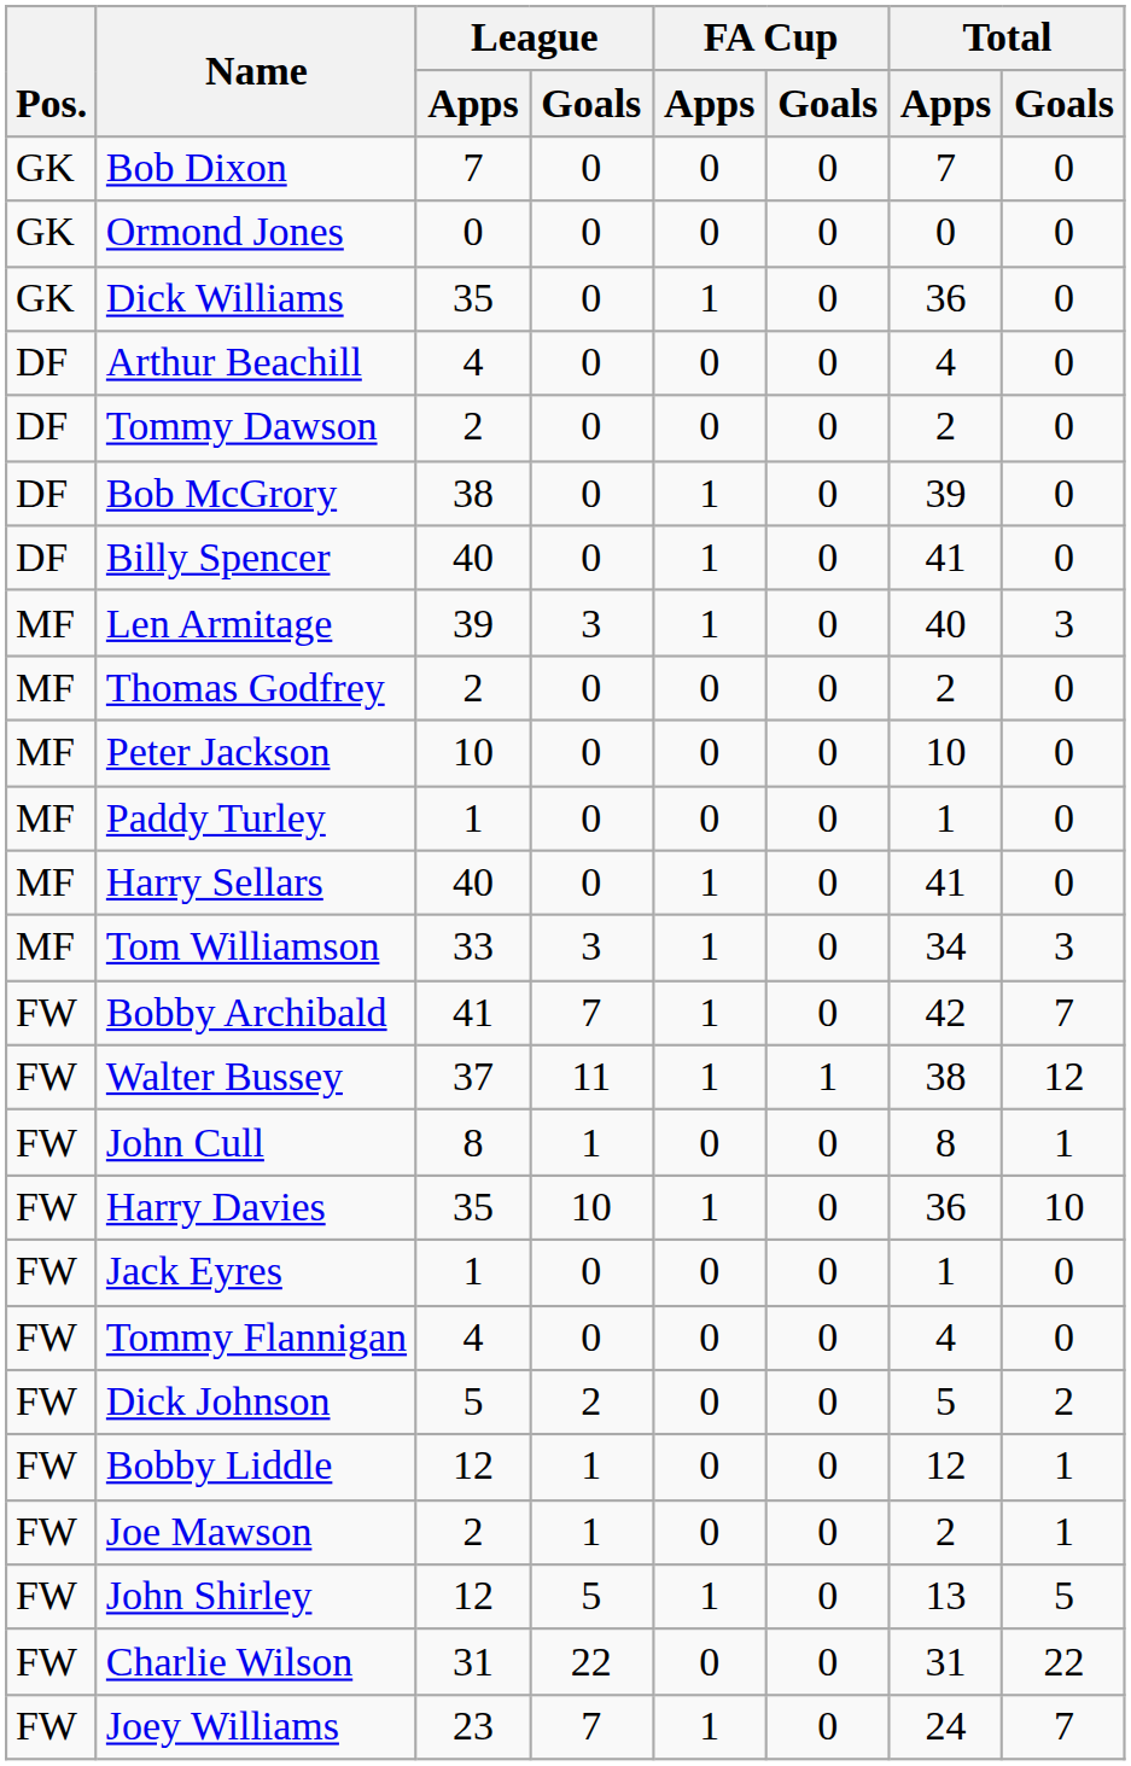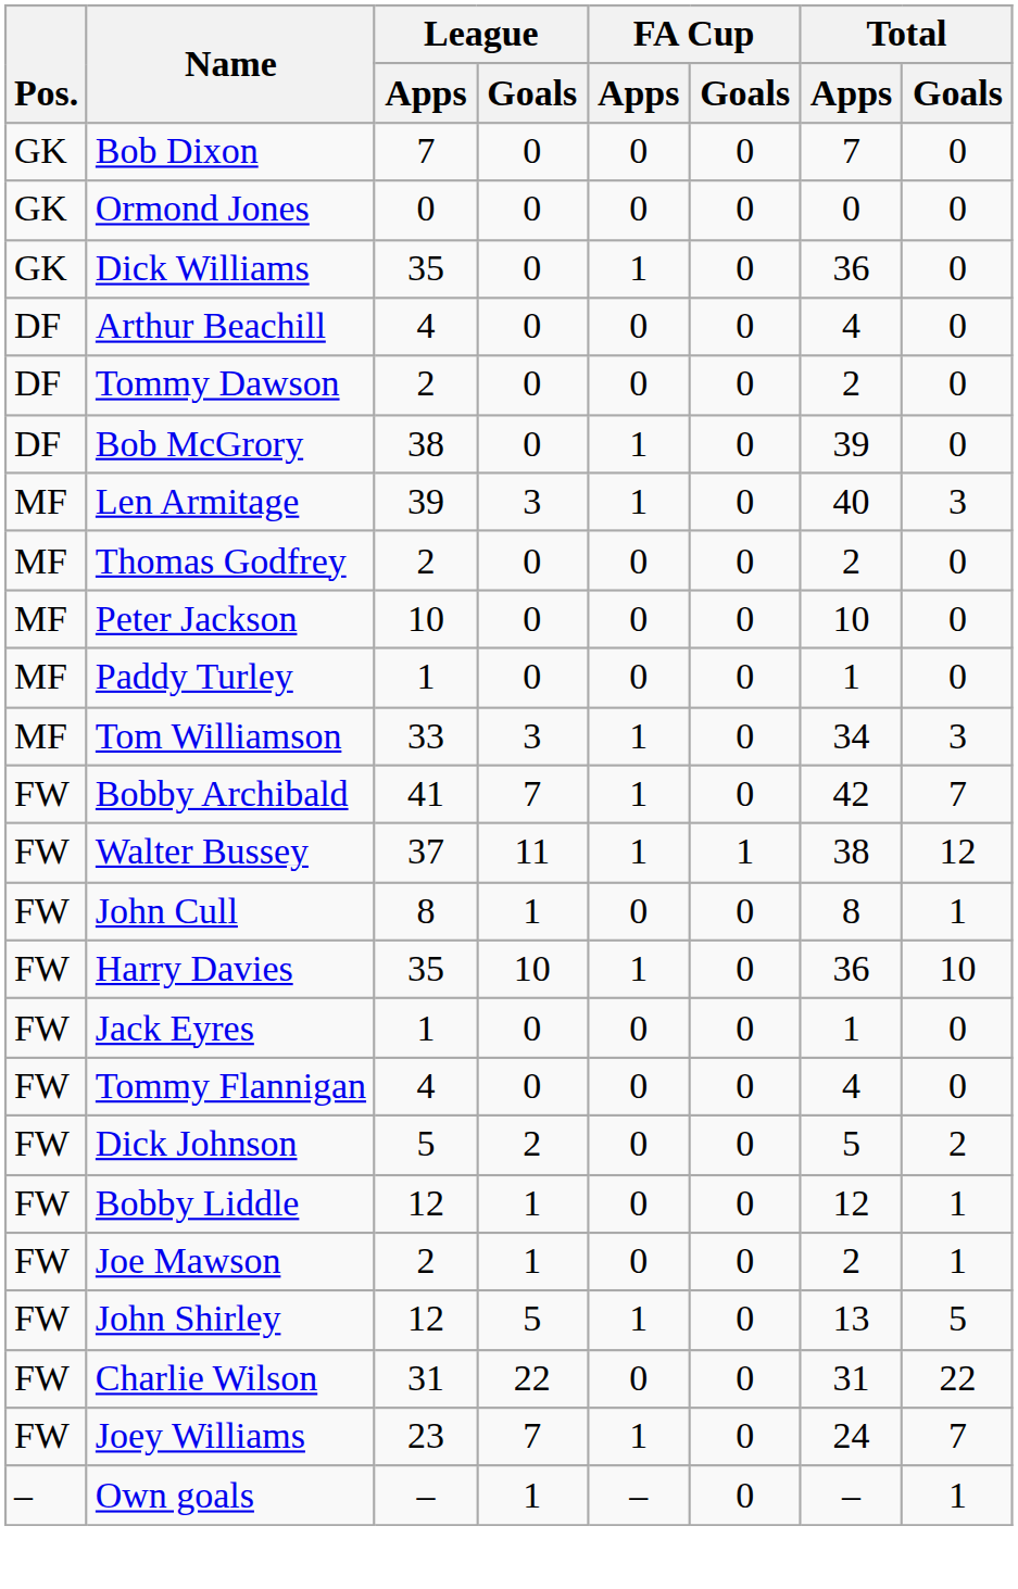- row: DF | Billy Spencer | 40 | 0 | 1 | 0 | 41 | 0
- row: MF | Harry Sellars | 40 | 0 | 1 | 0 | 41 | 0
+ row: – | Own goals | – | 1 | – | 0 | – | 1
